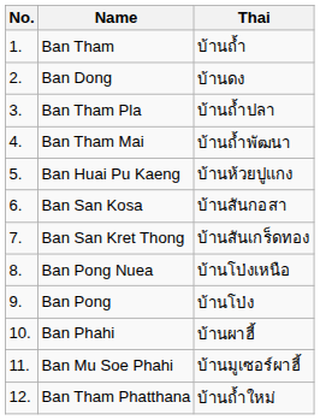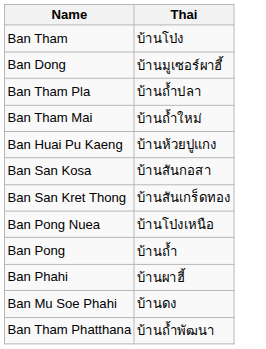- column: No. | 1. | 2. | 3. | 4. | 5. | 6. | 7. | 8. | 9. | 10. | 11. | 12.
Ban Tham | Thai: บ้านถ้ำ -> บ้านโป่ง
Ban Dong | Thai: บ้านดง -> บ้านมูเซอร์ผาฮี้
Ban Tham Mai | Thai: บ้านถ้ำพัฒนา -> บ้านถ้ำใหม่
Ban Pong | Thai: บ้านโป่ง -> บ้านถ้ำ
Ban Mu Soe Phahi | Thai: บ้านมูเซอร์ผาฮี้ -> บ้านดง
Ban Tham Phatthana | Thai: บ้านถ้ำใหม่ -> บ้านถ้ำพัฒนา
